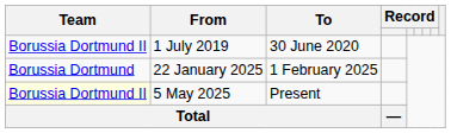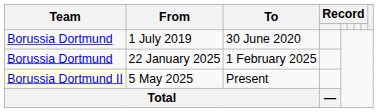1 July 2019 | Team: Borussia Dortmund II -> Borussia Dortmund
